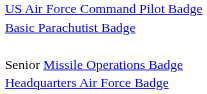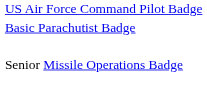- row: Headquarters Air Force Badge
